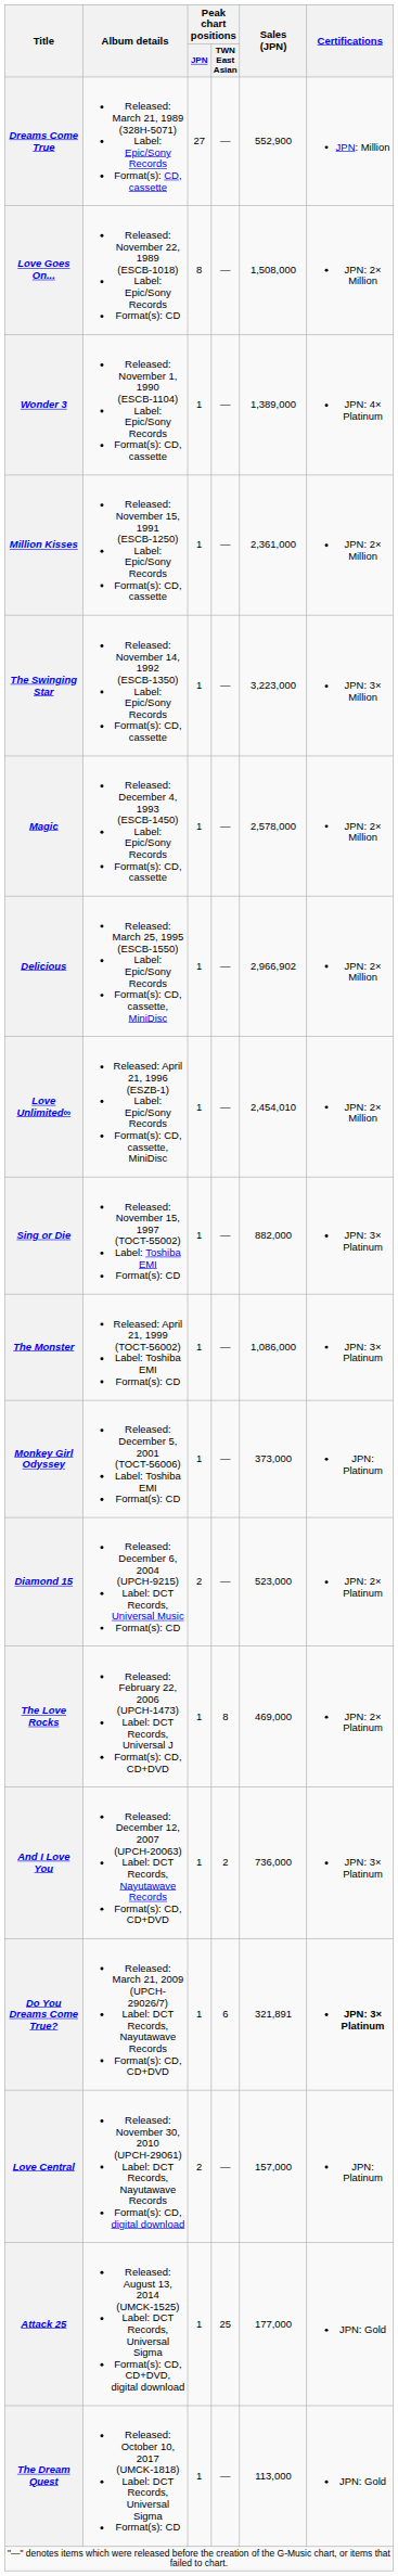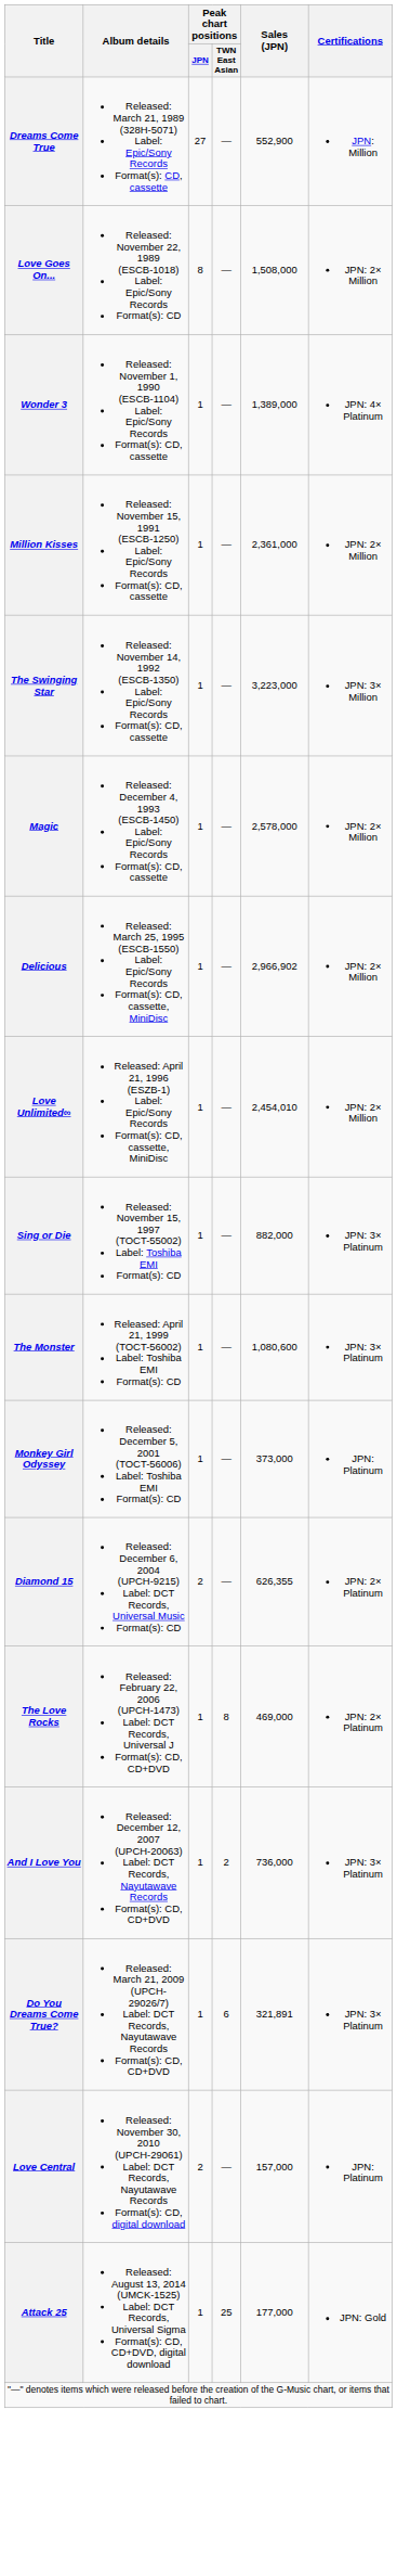The Monster | Sales (JPN): 1,086,000 -> 1,080,600
Diamond 15 | Sales (JPN): 523,000 -> 626,355
Do You Dreams Come True? | Certifications: bold -> normal
- row: The Dream Quest | Released: October 10, 2017 (UMCK-1818) Label: DCT Records, Universal Sigma Format(s): CD | 1 | — | 113,000 | JPN: Gold
